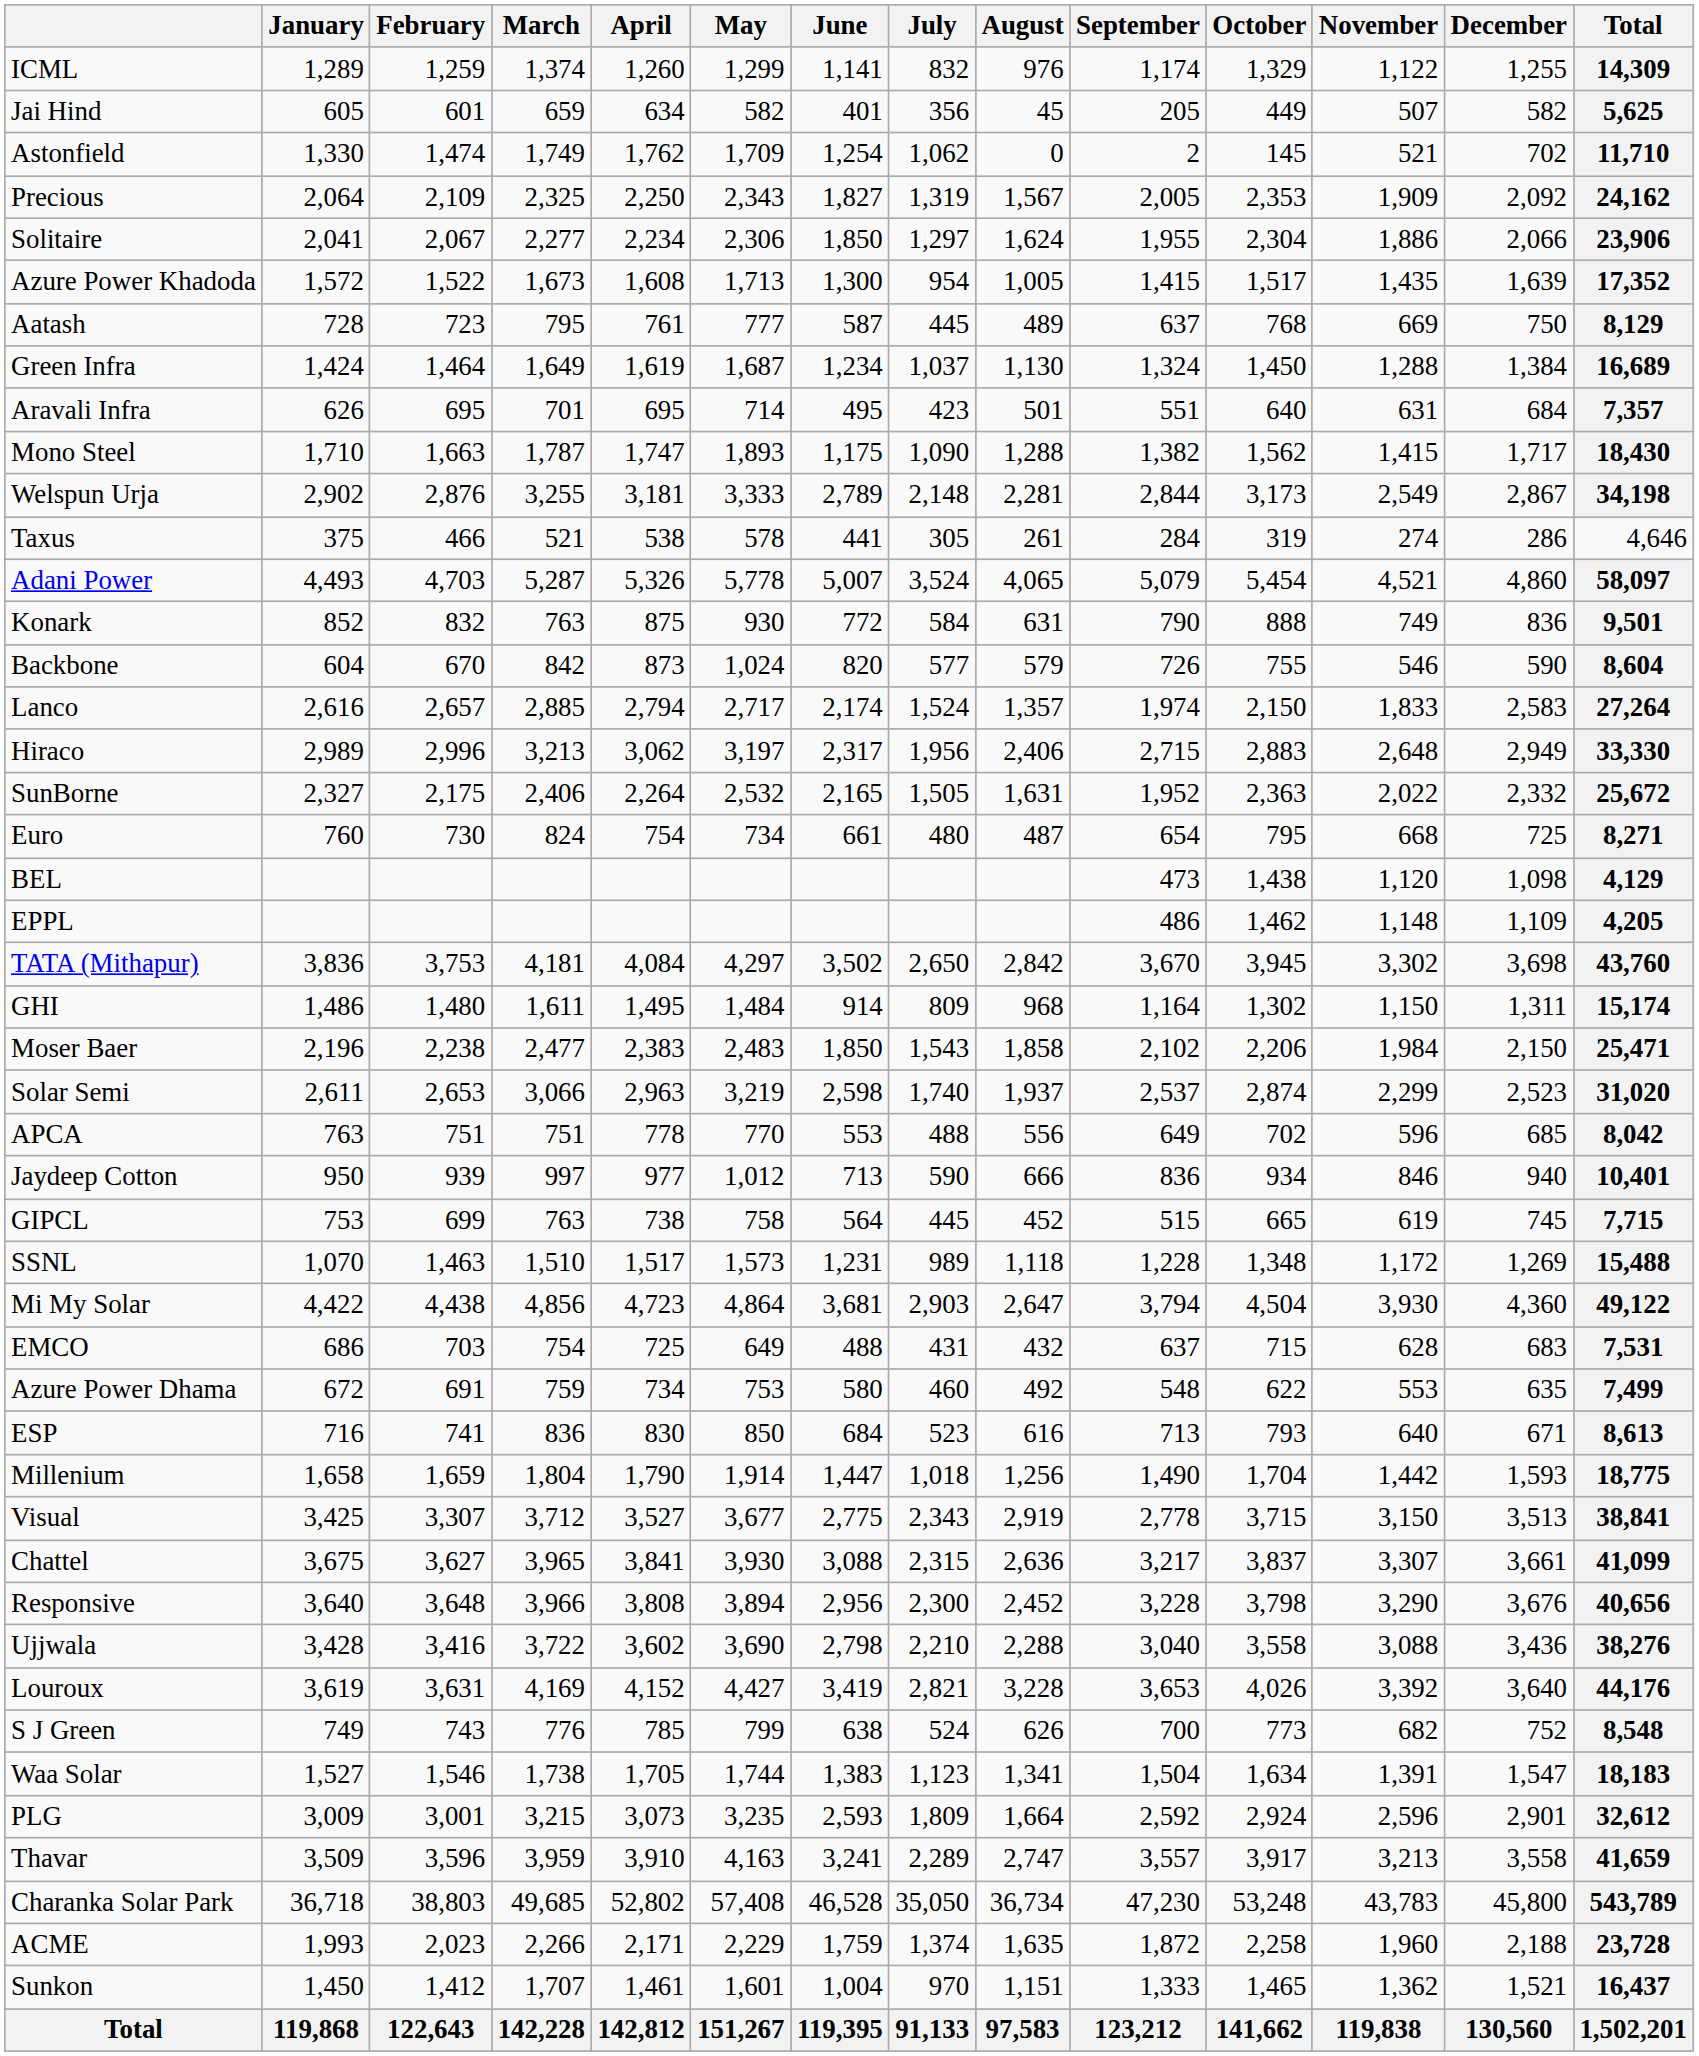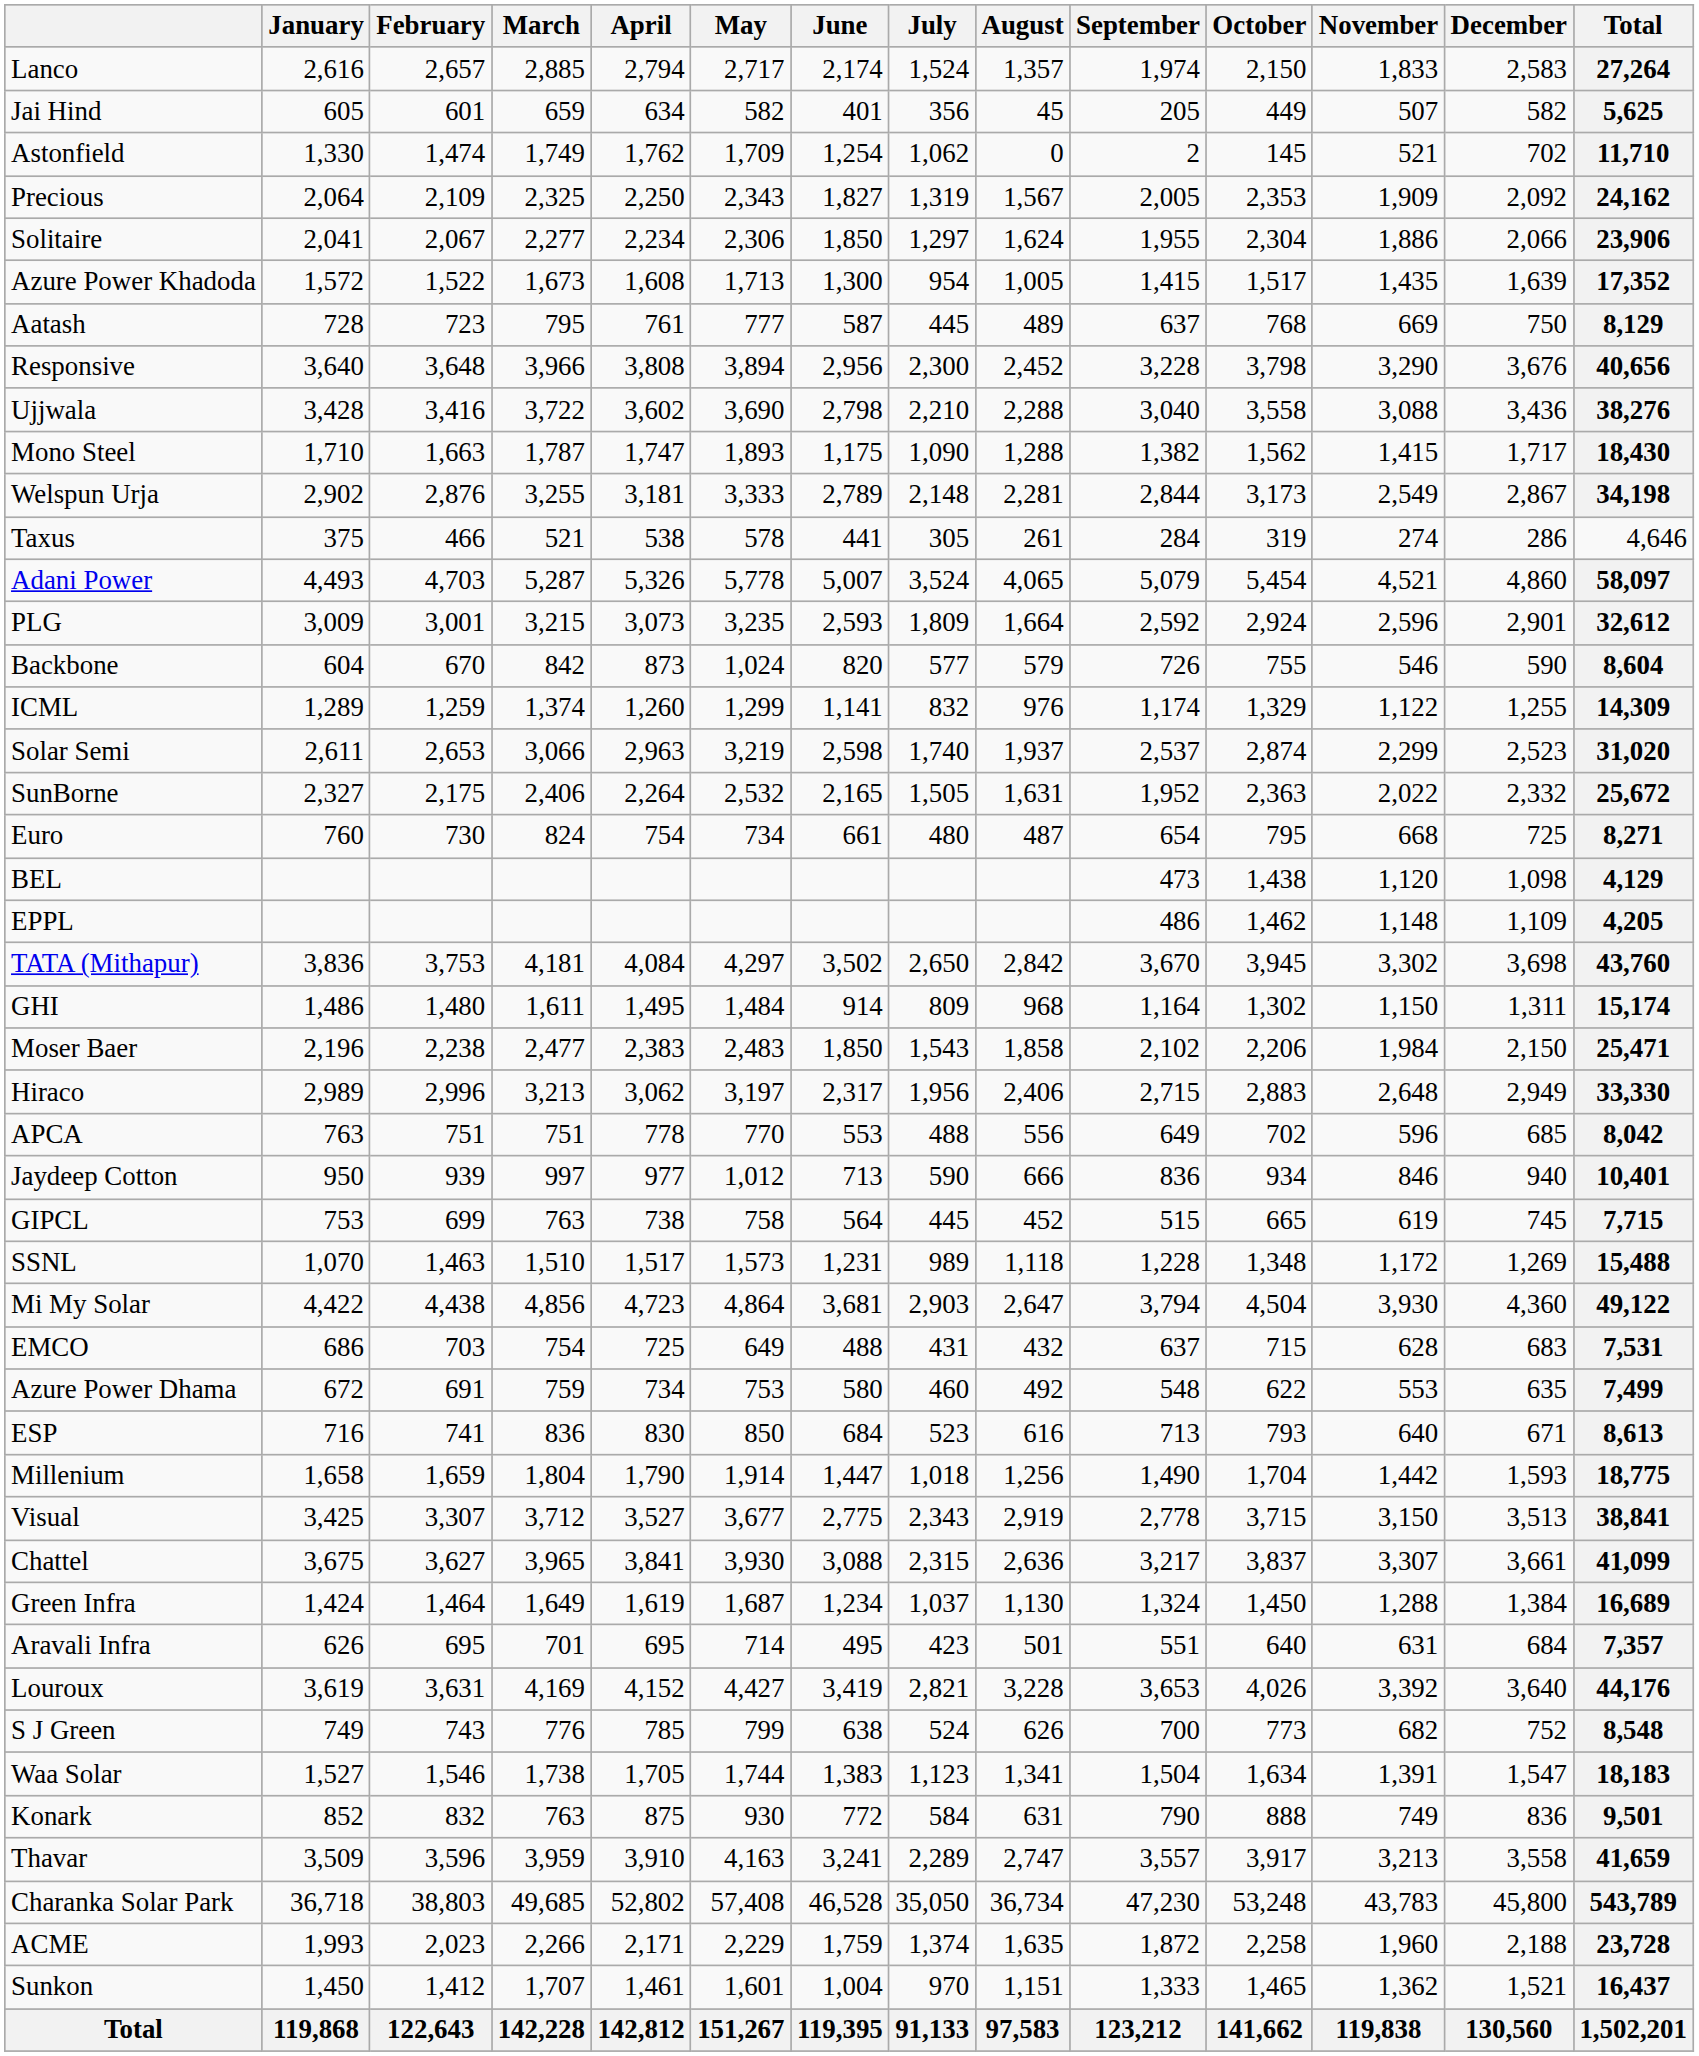rows swapped: Lanco <-> ICML
rows swapped: Green Infra <-> Responsive
rows swapped: Aravali Infra <-> Ujjwala
rows swapped: Konark <-> PLG
rows swapped: Solar Semi <-> Hiraco
